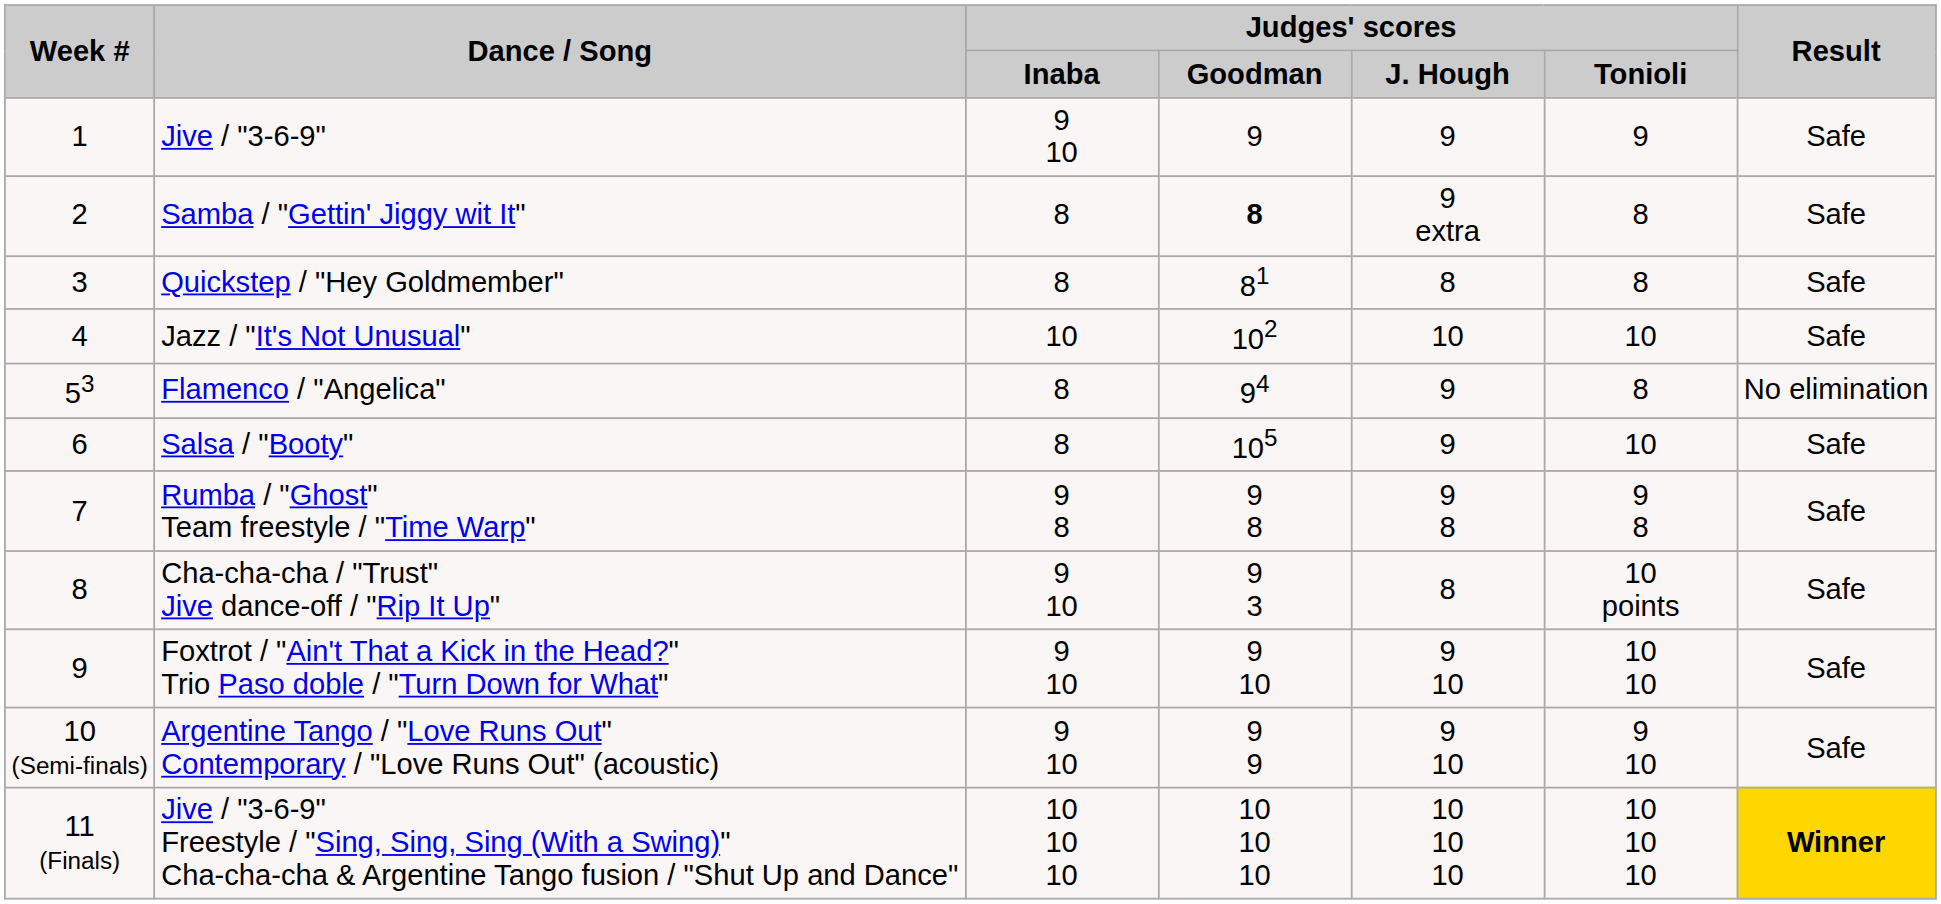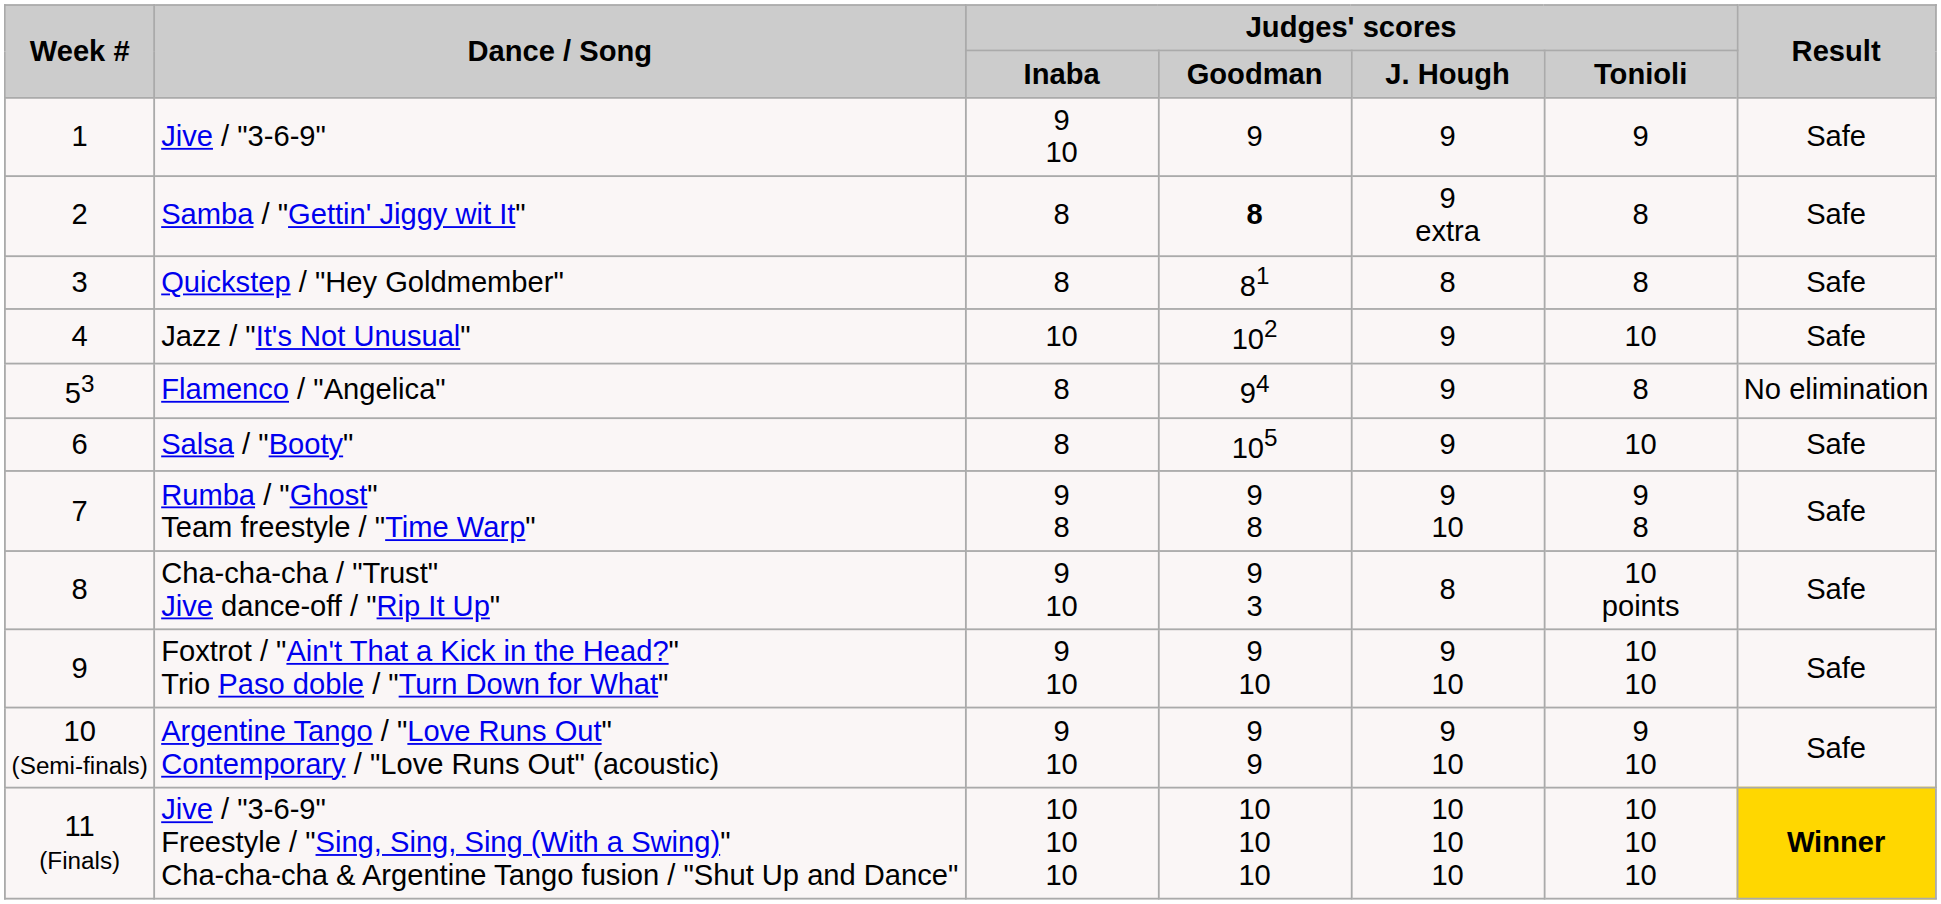Jazz / "It's Not Unusual" | Judges' scores / J. Hough: 10 -> 9
Rumba / "Ghost" Team freestyle / "Time Warp" | Judges' scores / J. Hough: 9 8 -> 9 10
